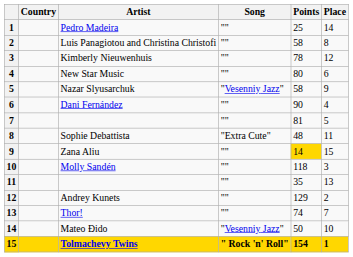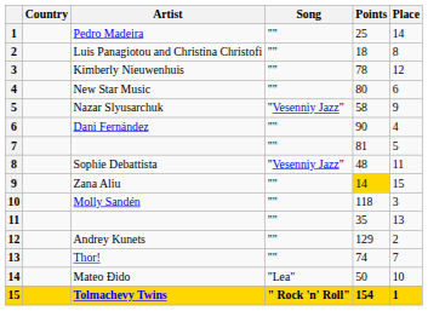Luis Panagiotou and Christina Christofi | Points: 58 -> 18
Sophie Debattista | Song: "Extra Cute" -> "Vesenniy Jazz"
Mateo Đido | Song: "Vesenniy Jazz" -> "Lea"
